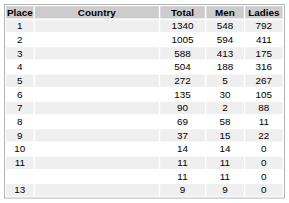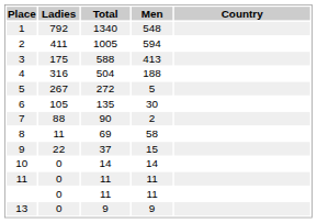columns swapped: Country <-> Ladies
